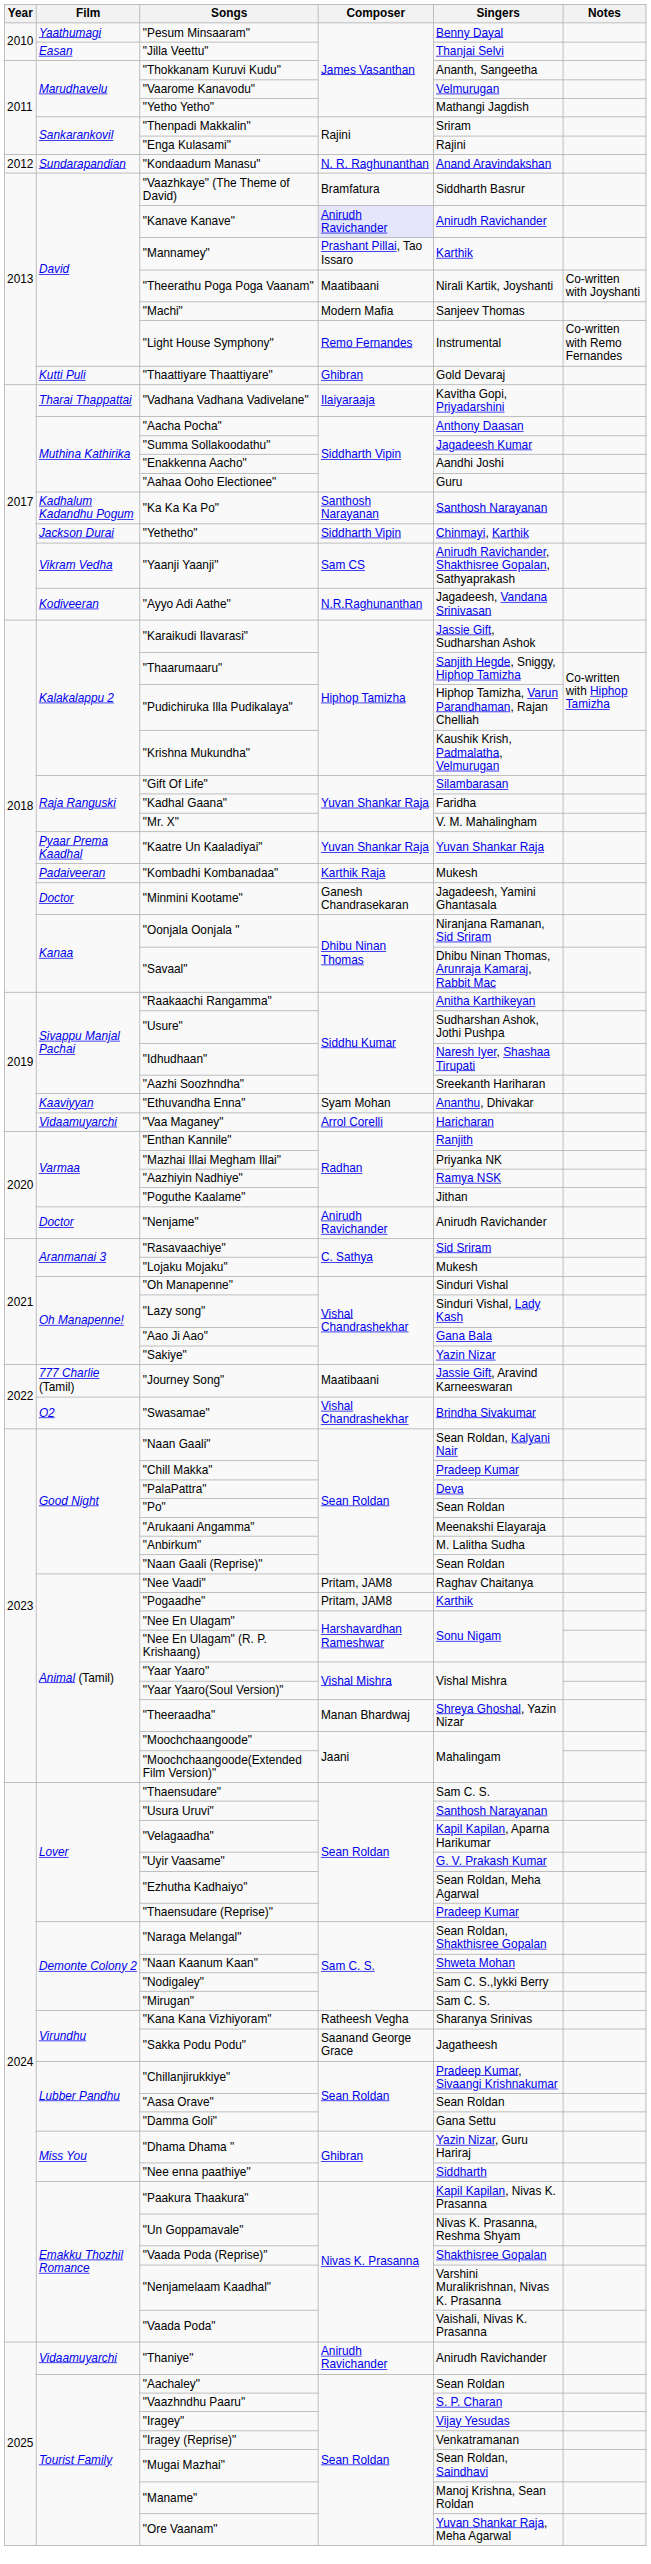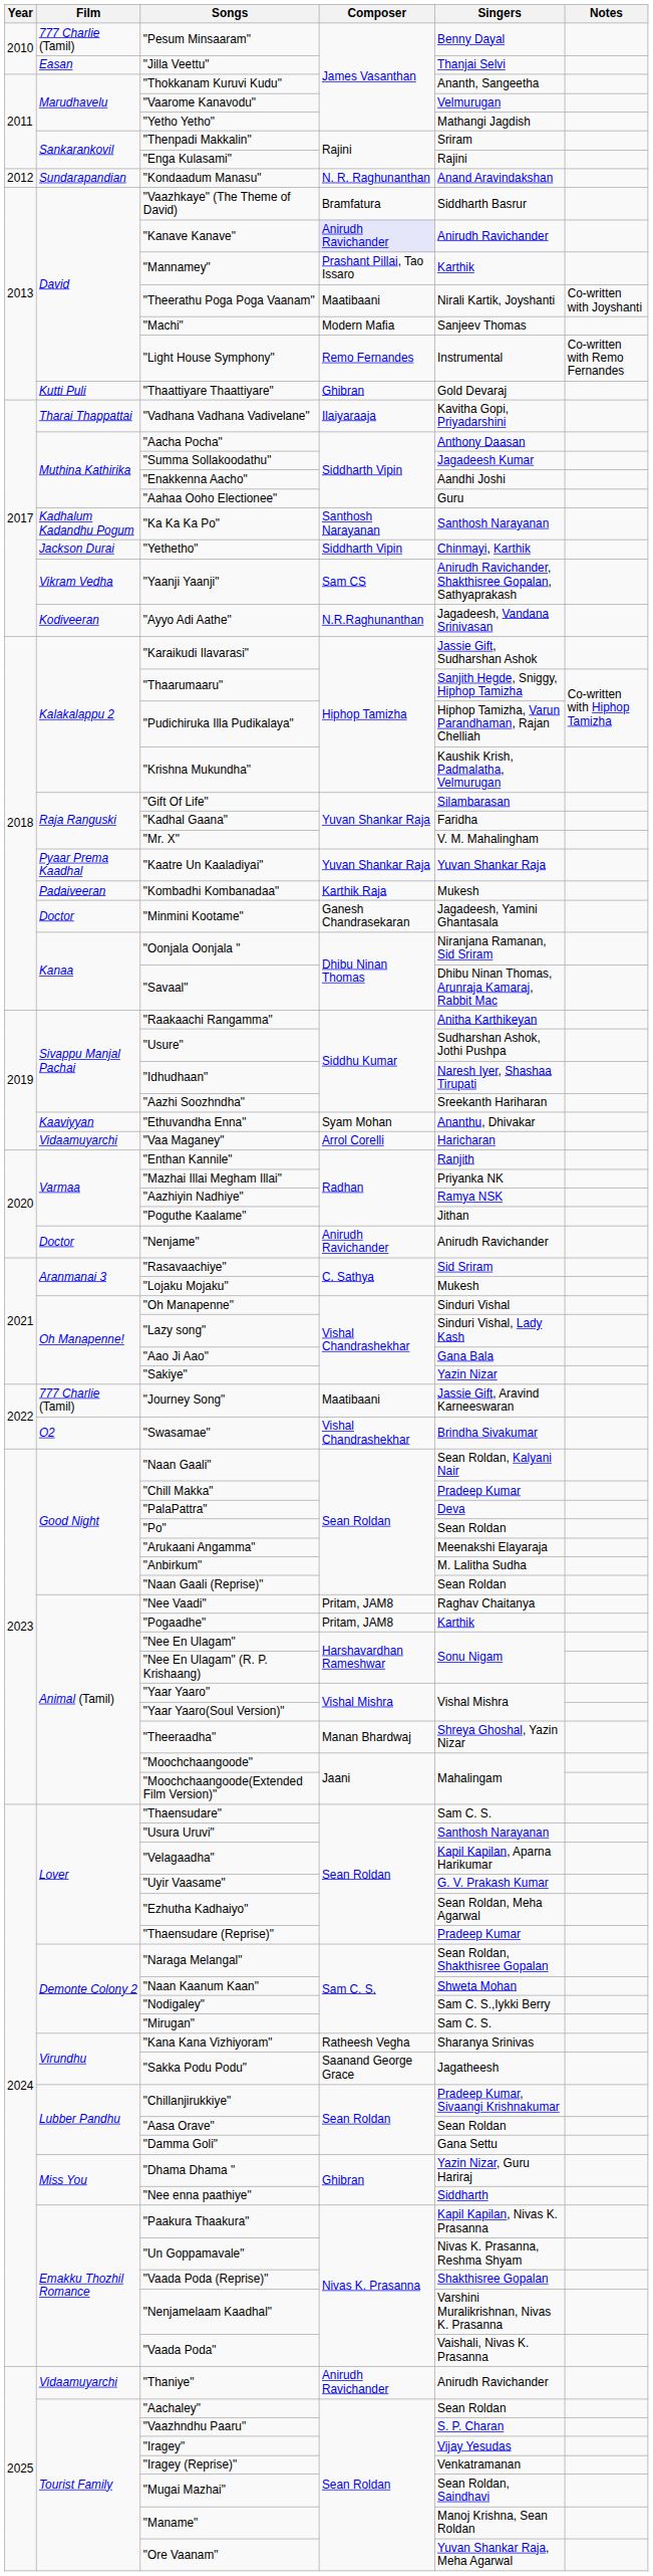"Pesum Minsaaram" | Film: Yaathumagi -> 777 Charlie (Tamil)
